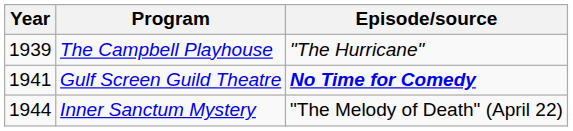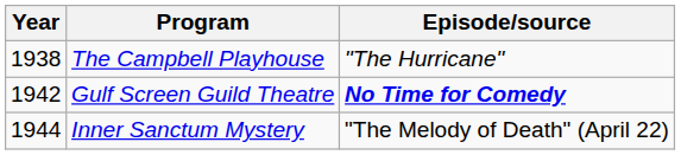The Campbell Playhouse | Year: 1939 -> 1938
Gulf Screen Guild Theatre | Year: 1941 -> 1942
